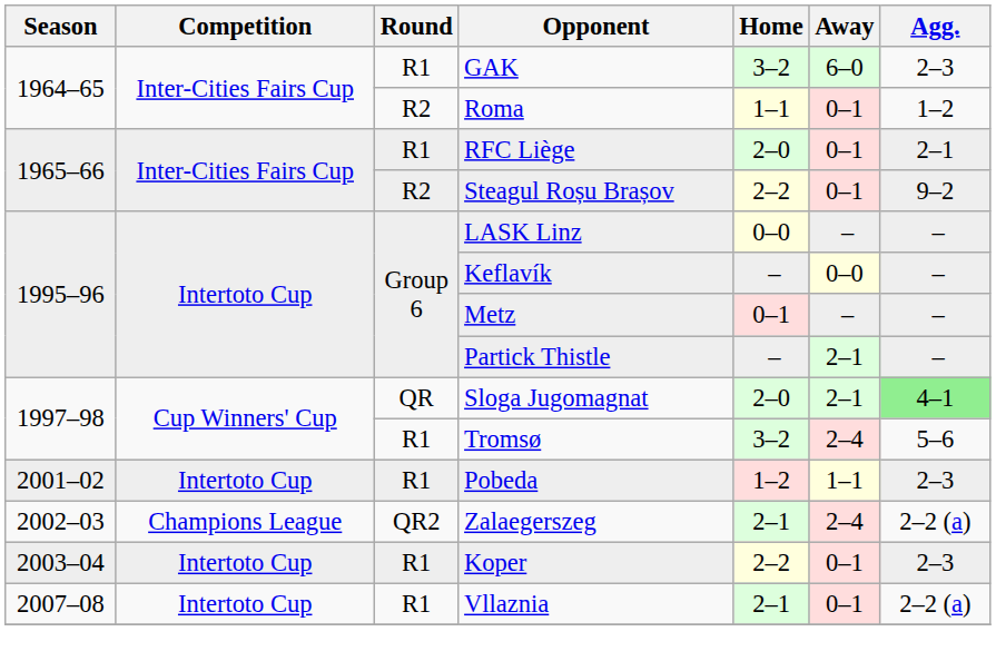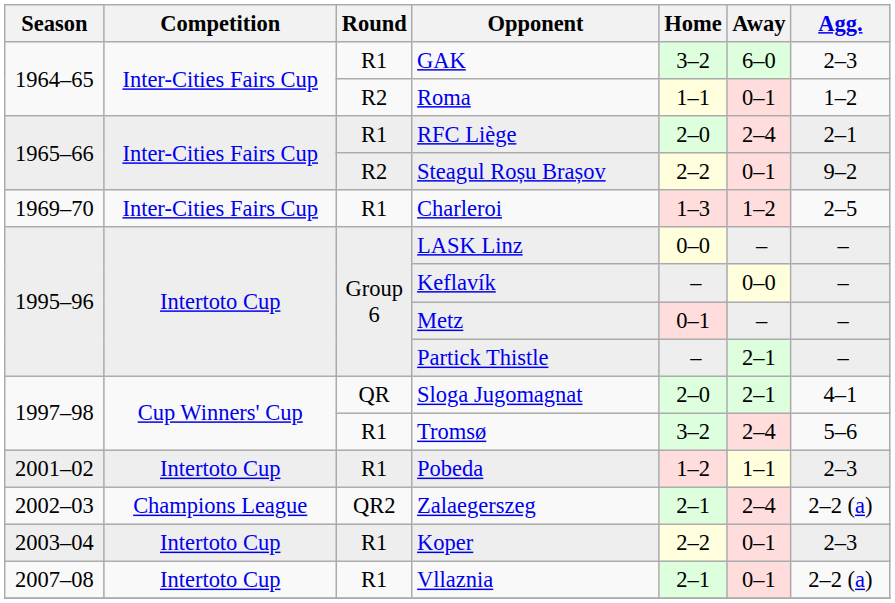RFC Liège | Away: 0–1 -> 2–4
+ row: 1969–70 | Inter-Cities Fairs Cup | R1 | Charleroi | 1–3 | 1–2 | 2–5
Sloga Jugomagnat | Agg.: lightgreen background -> no background
